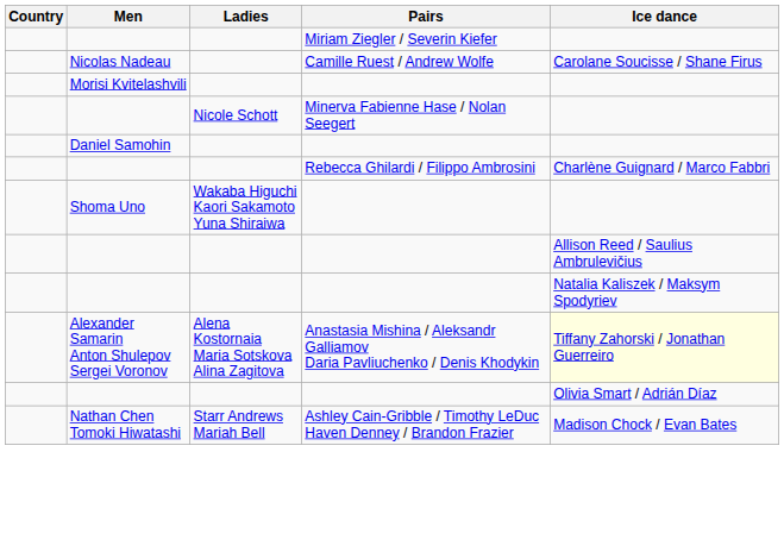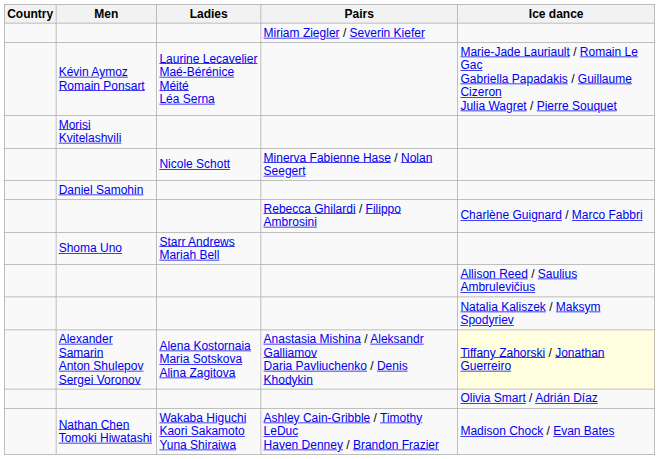- row: Nicolas Nadeau | Camille Ruest / Andrew Wolfe | Carolane Soucisse / Shane Firus
+ row: Kévin Aymoz Romain Ponsart | Laurine Lecavelier Maé-Bérénice Méité Léa Serna | Marie-Jade Lauriault / Romain Le Gac Gabriella Papadakis / Guillaume Cizeron Julia Wagret / Pierre Souquet
Shoma Uno | Ladies: Wakaba Higuchi Kaori Sakamoto Yuna Shiraiwa -> Starr Andrews Mariah Bell
Nathan Chen Tomoki Hiwatashi | Ladies: Starr Andrews Mariah Bell -> Wakaba Higuchi Kaori Sakamoto Yuna Shiraiwa
